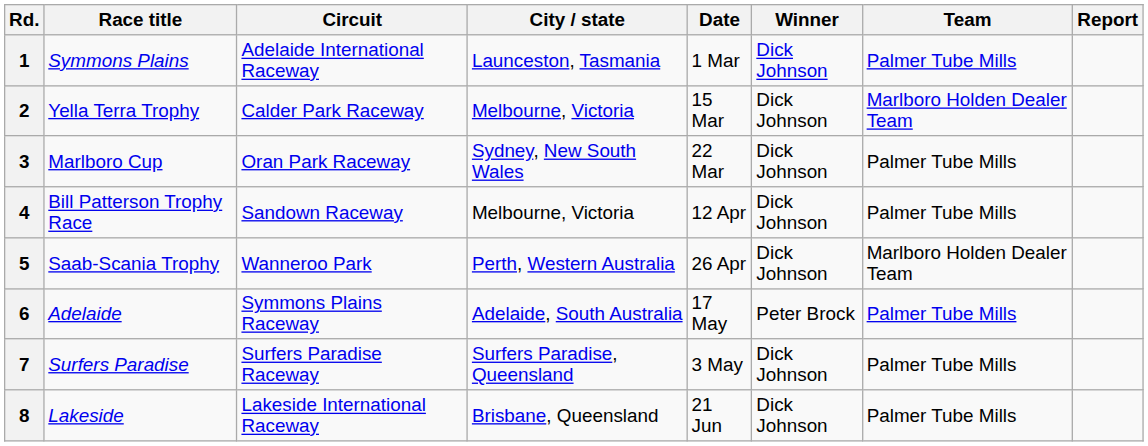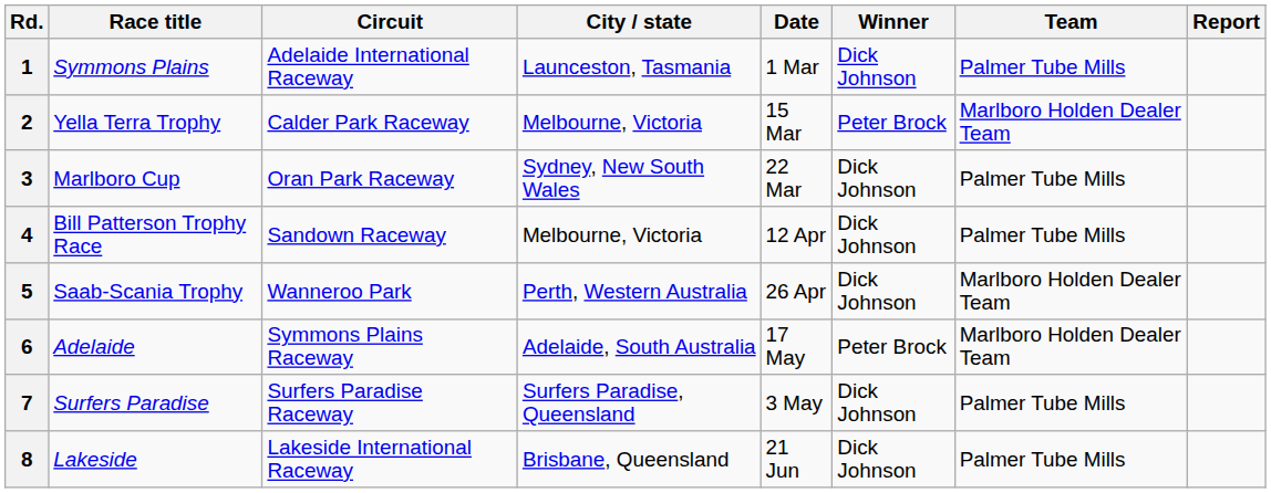2 | Winner: Dick Johnson -> Peter Brock
6 | Team: Palmer Tube Mills -> Marlboro Holden Dealer Team
